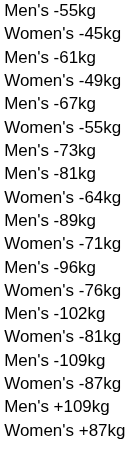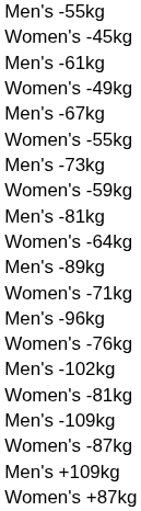+ row: Women's -59kg
